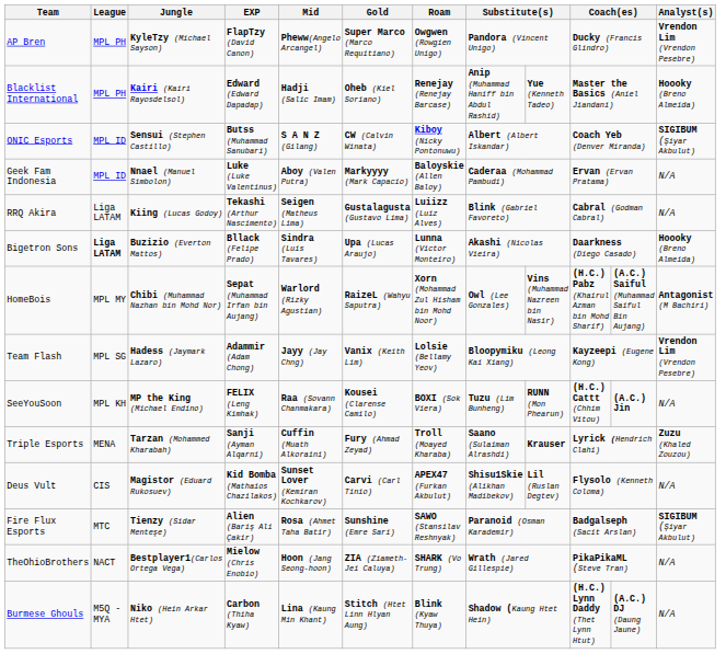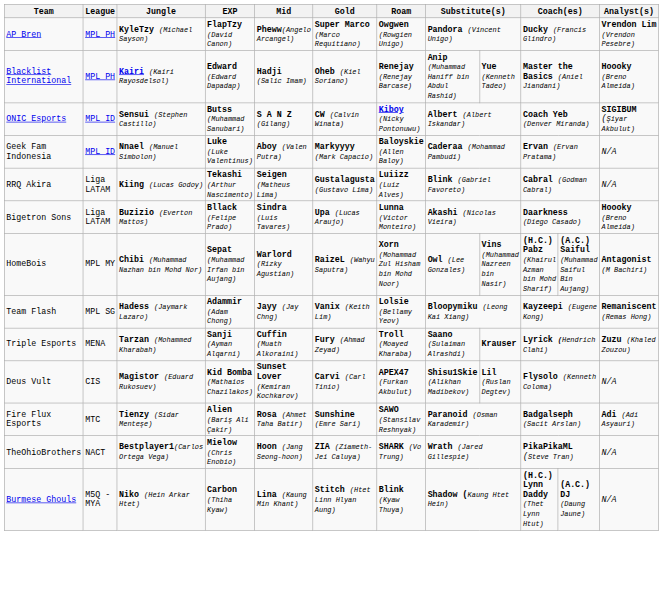Bigetron Sons | League: bold -> normal
Team Flash | Analyst(s): Vrendon Lim (Vrendon Pesebre) -> Remaniscent (Remas Hong)
- row: SeeYouSoon | MPL KH | MP the King (Michael Endino) | FELIX (Leng Kimhak) | Raa (Sovann Chanmakara) | Kousei (Clarense Camilo) | BOXI (Sok Viera) | Tuzu (Lim Bunheng) | RUNN (Mon Phearun) | (H.C.) Cattt (Chhim Vitou) | (A.C.) Jin | N/A
Fire Flux Esports | Analyst(s): SIGIBUM (Şiyar Akbulut) -> Adi (Adi Asyauri)
